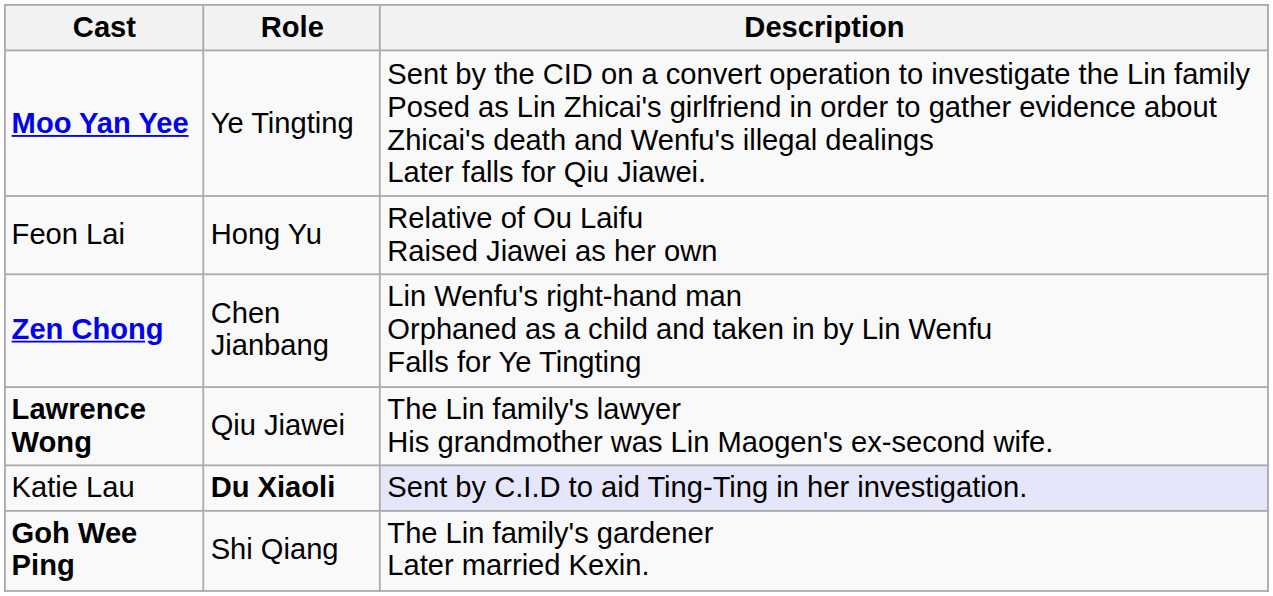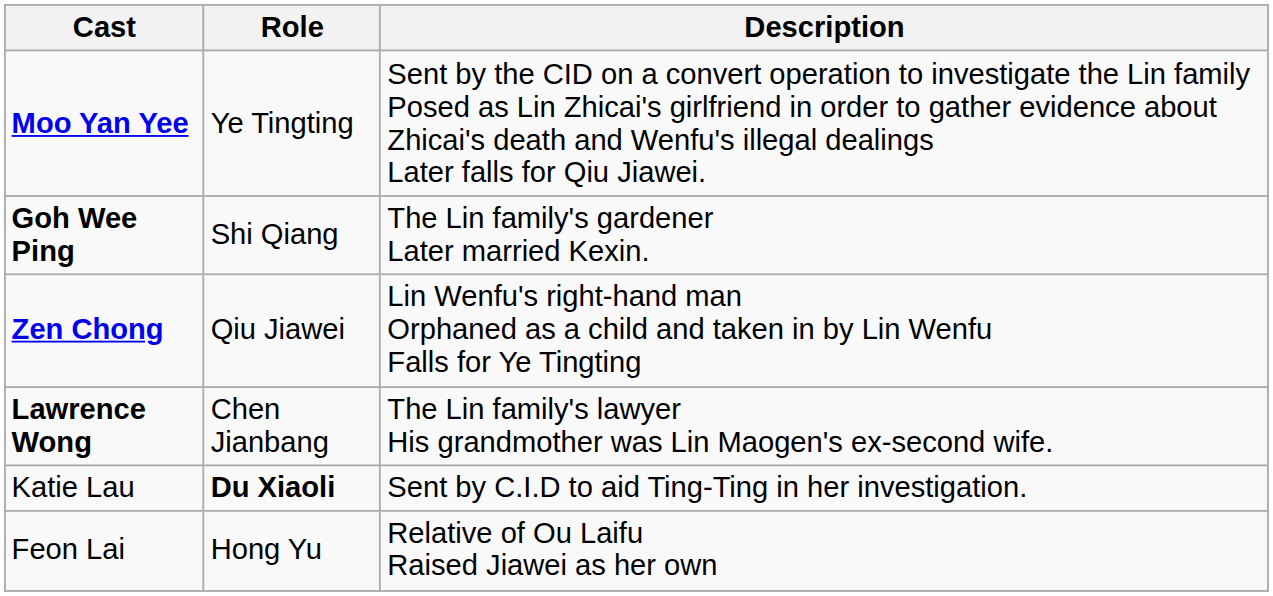rows swapped: Goh Wee Ping <-> Feon Lai
Zen Chong | Role: Chen Jianbang -> Qiu Jiawei
Lawrence Wong | Role: Qiu Jiawei -> Chen Jianbang
Katie Lau | Description: lavender background -> no background
